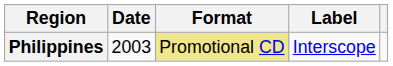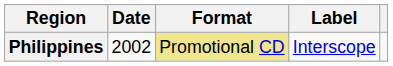Philippines | Date: 2003 -> 2002
